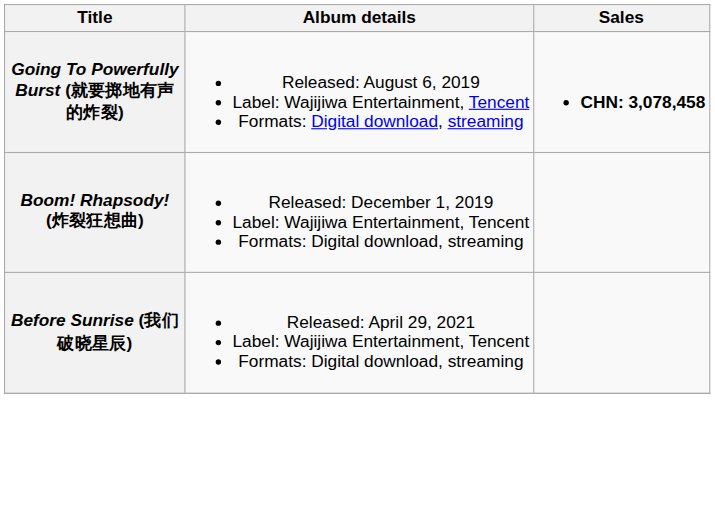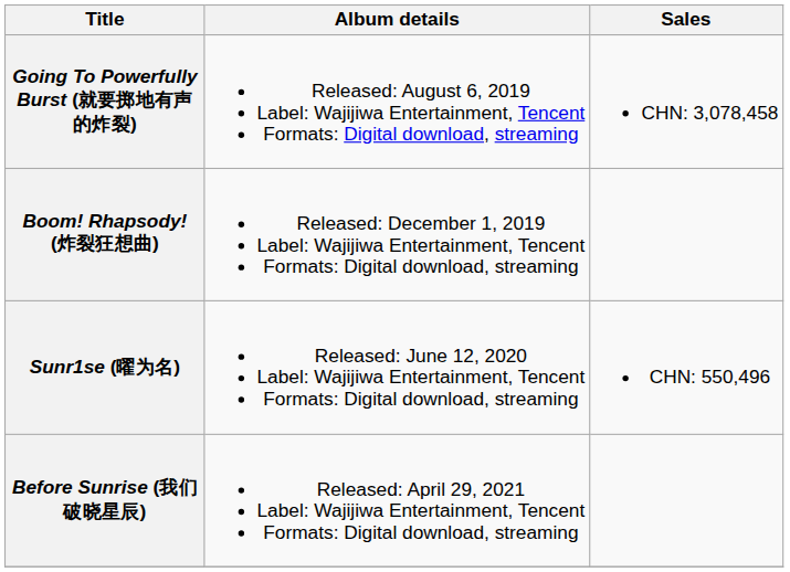Going To Powerfully Burst (就要掷地有声的炸裂) | Sales: bold -> normal
+ row: Sunr1se (曜为名) | Released: June 12, 2020 Label: Wajijiwa Entertainment, Tencent Formats: Digital download, streaming | CHN: 550,496
